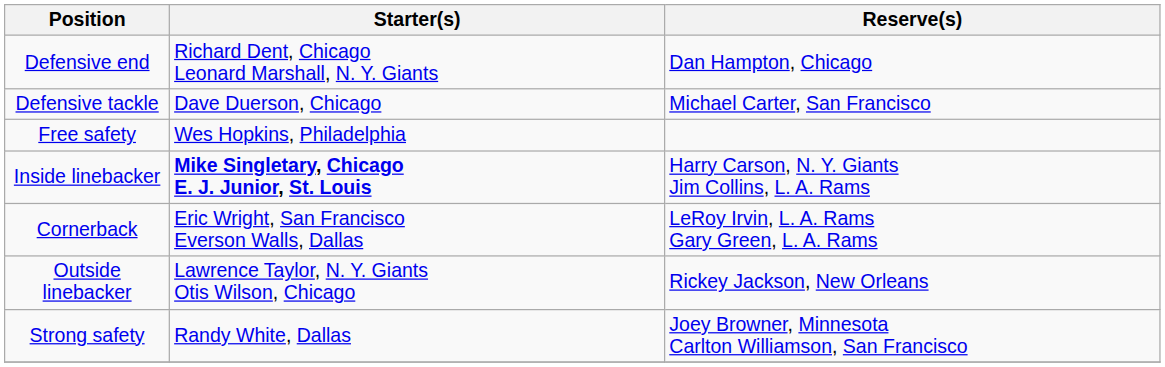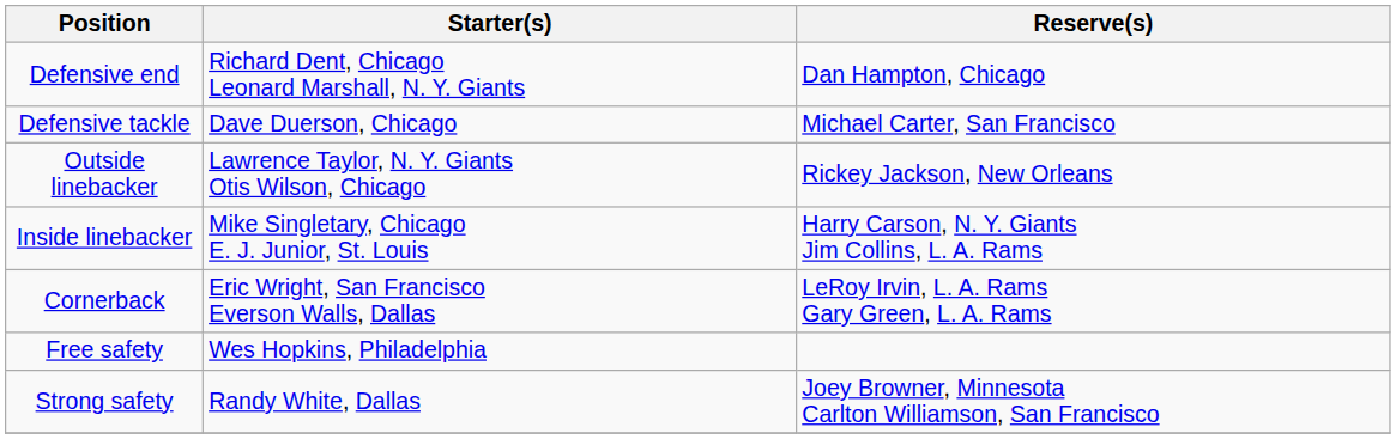rows swapped: Outside linebacker <-> Free safety
Inside linebacker | Starter(s): bold -> normal
